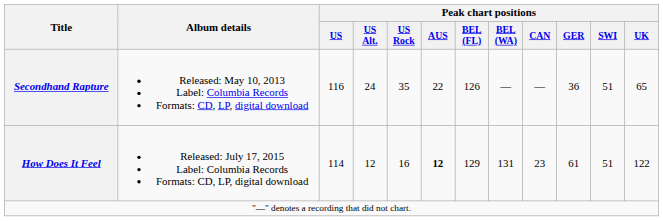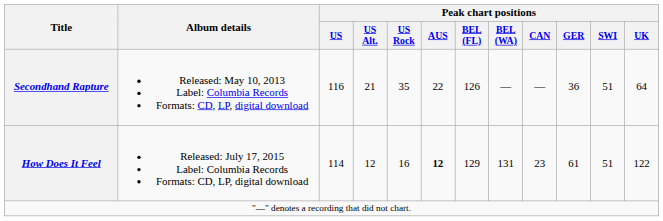Secondhand Rapture | Peak chart positions / US Alt.: 24 -> 21
Secondhand Rapture | Peak chart positions / UK: 65 -> 64
